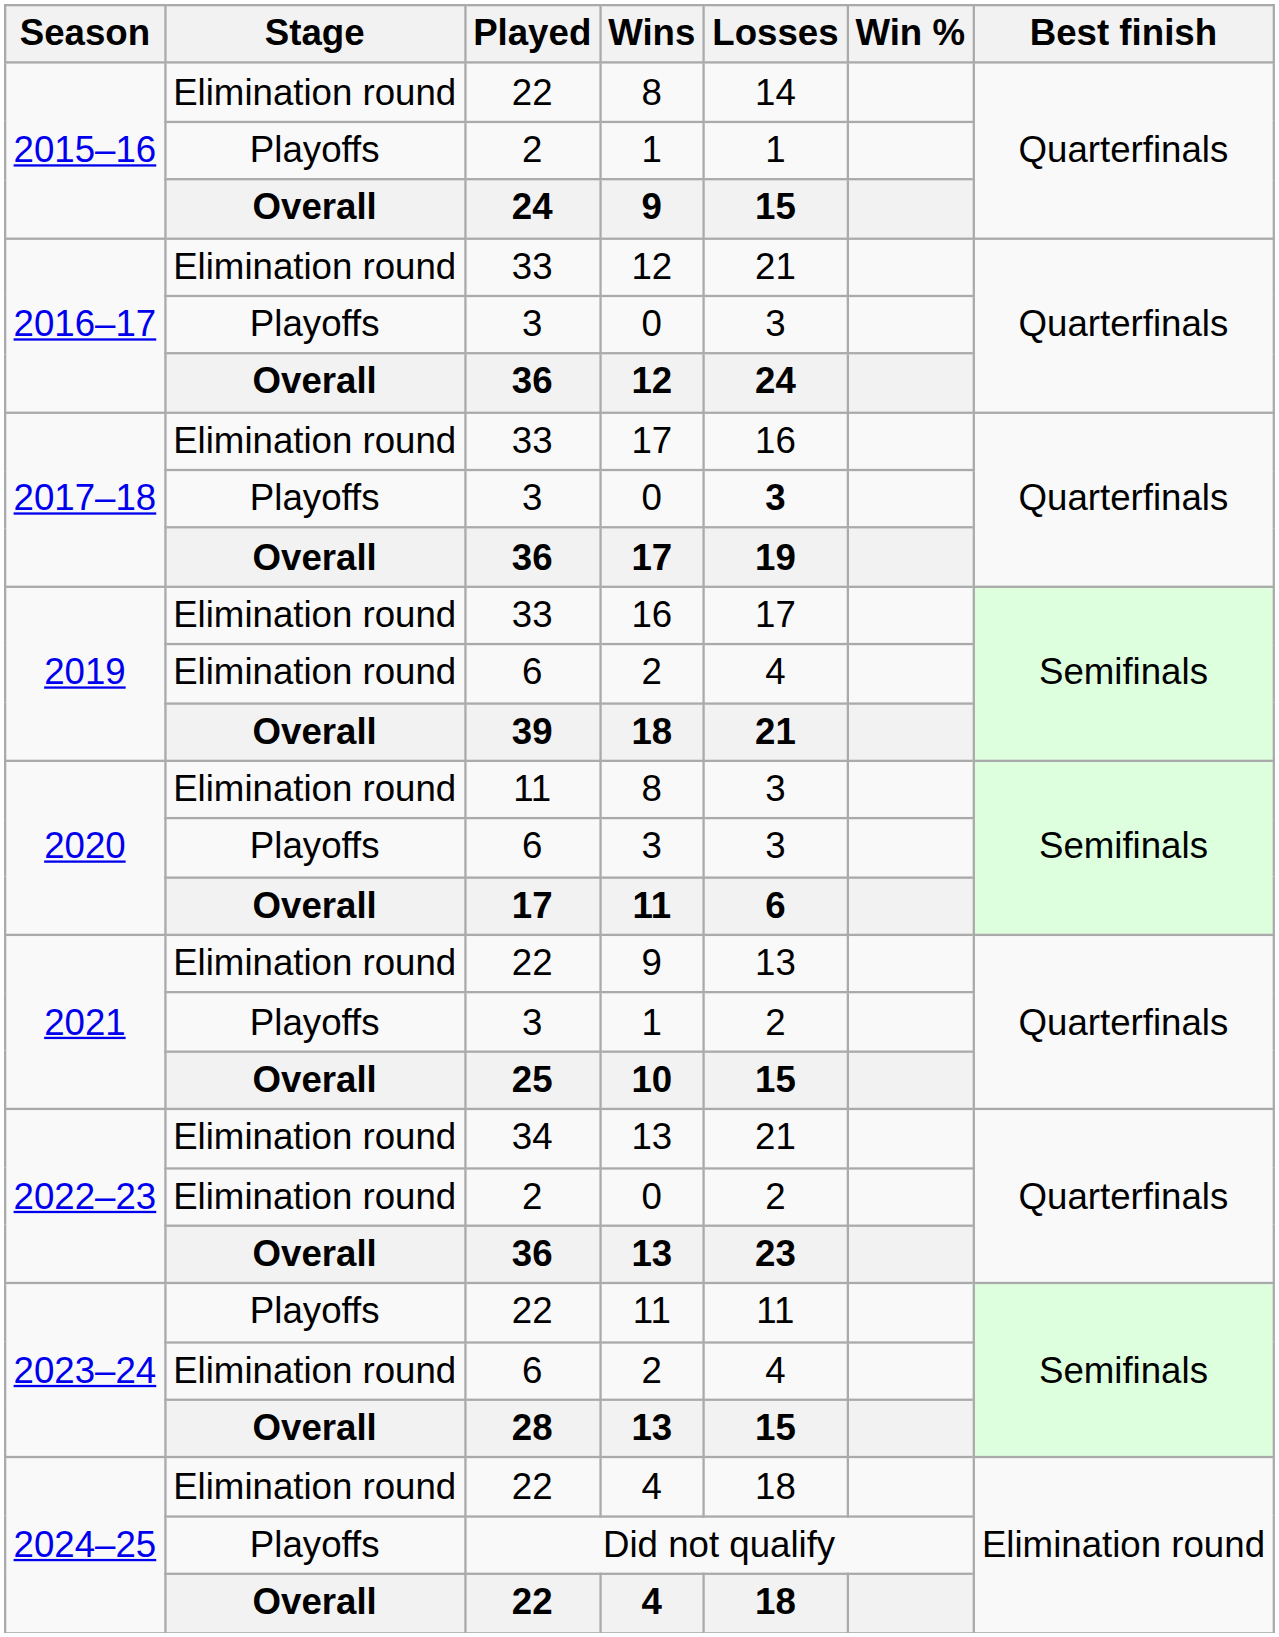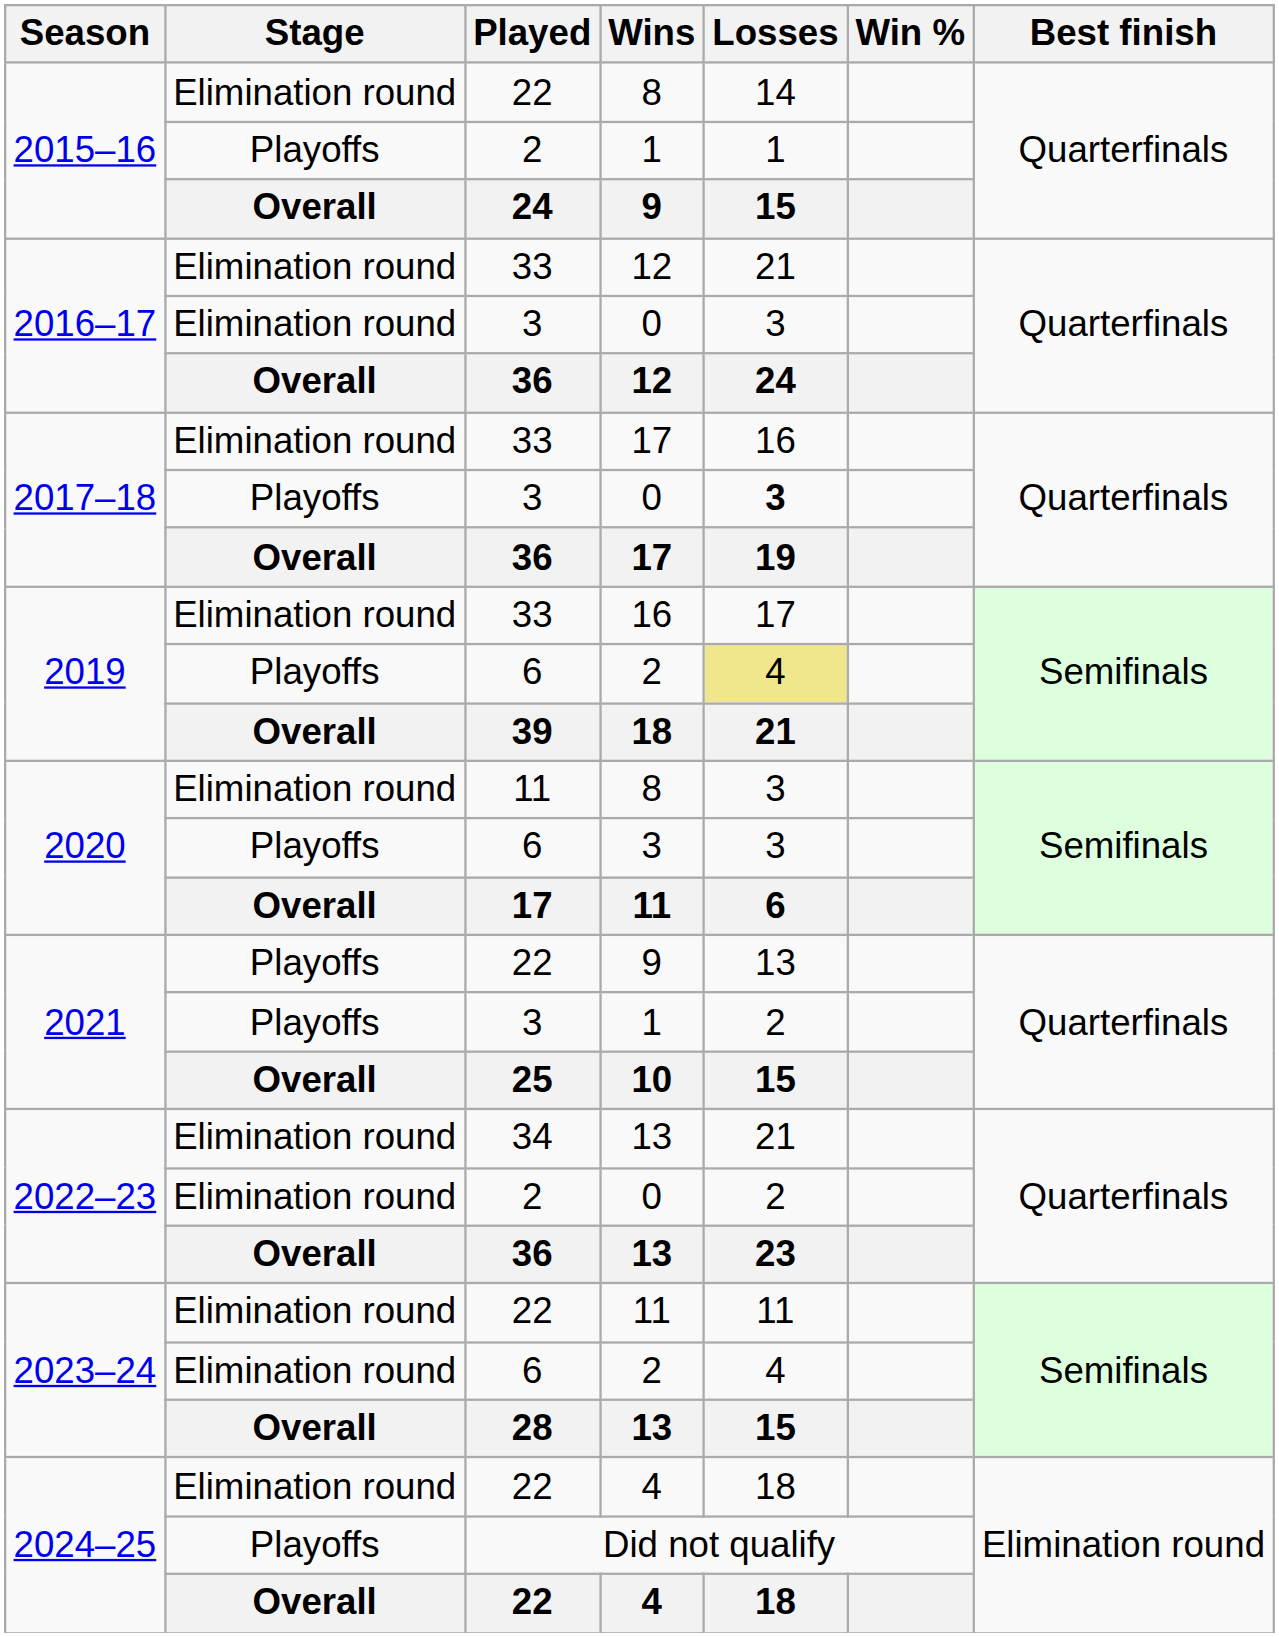2016–17 / 0 | Stage: Playoffs -> Elimination round
2019 / 2 | Stage: Elimination round -> Playoffs
2019 / 2 | Losses: no background -> khaki background
2021 / 9 | Stage: Elimination round -> Playoffs
2023–24 / 11 | Stage: Playoffs -> Elimination round
